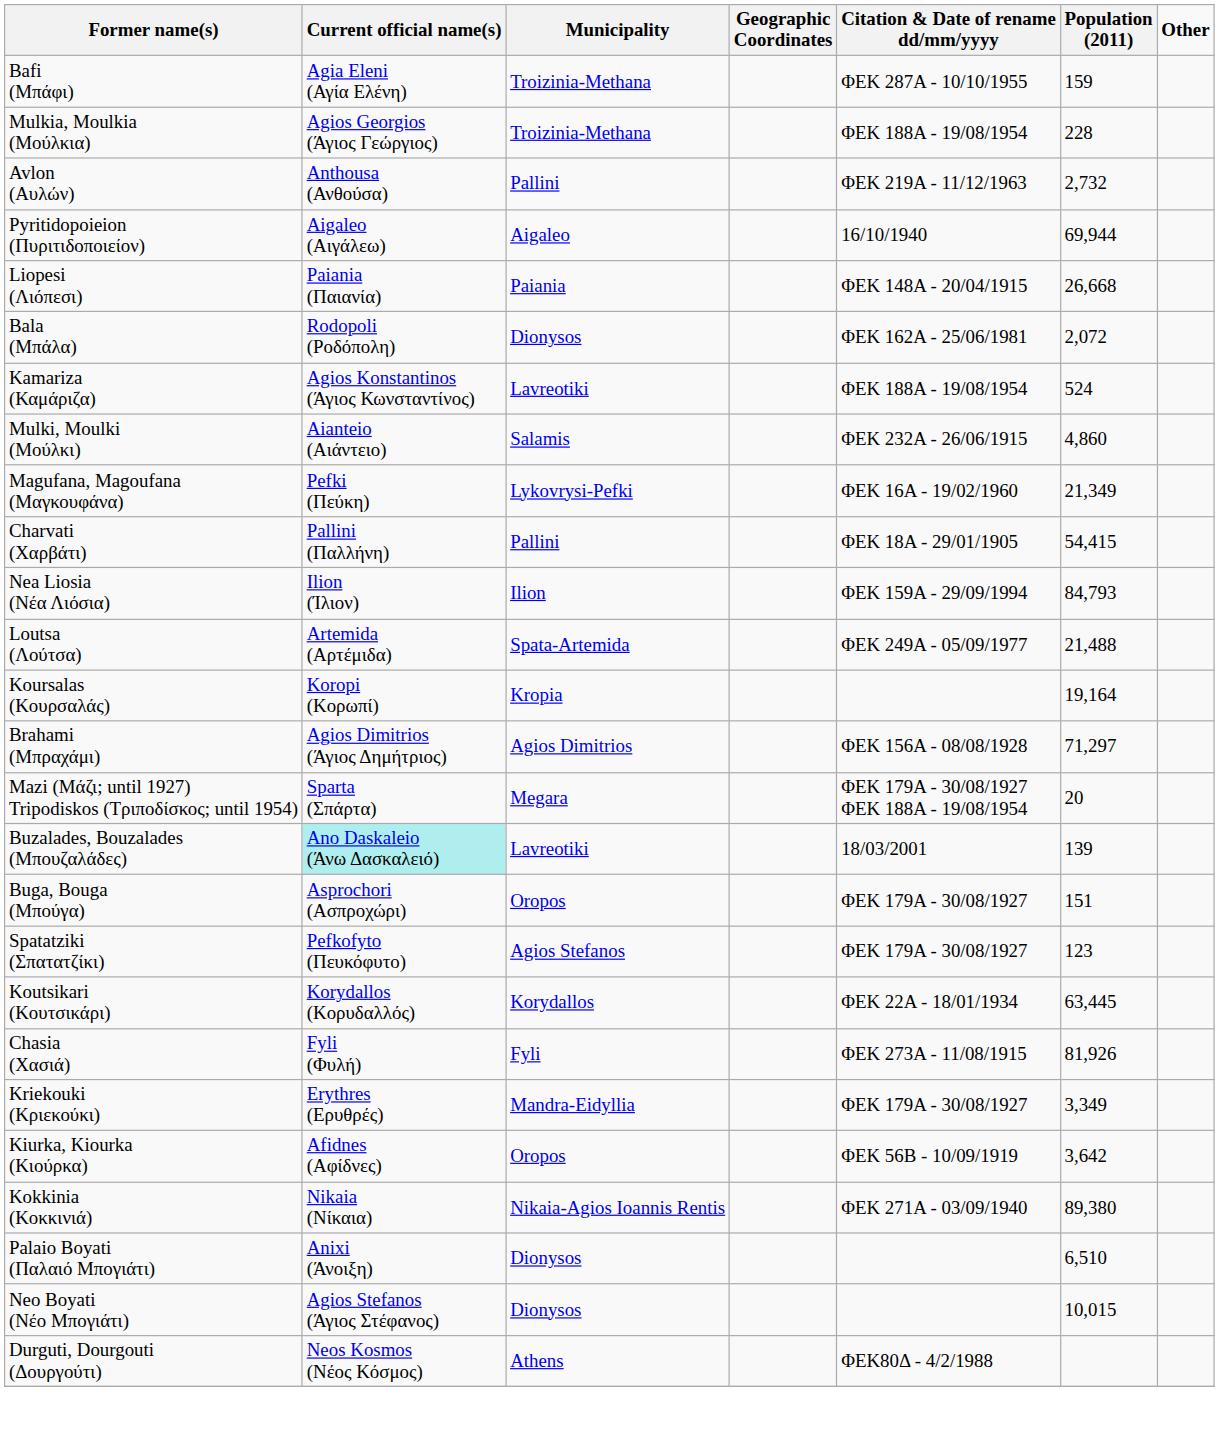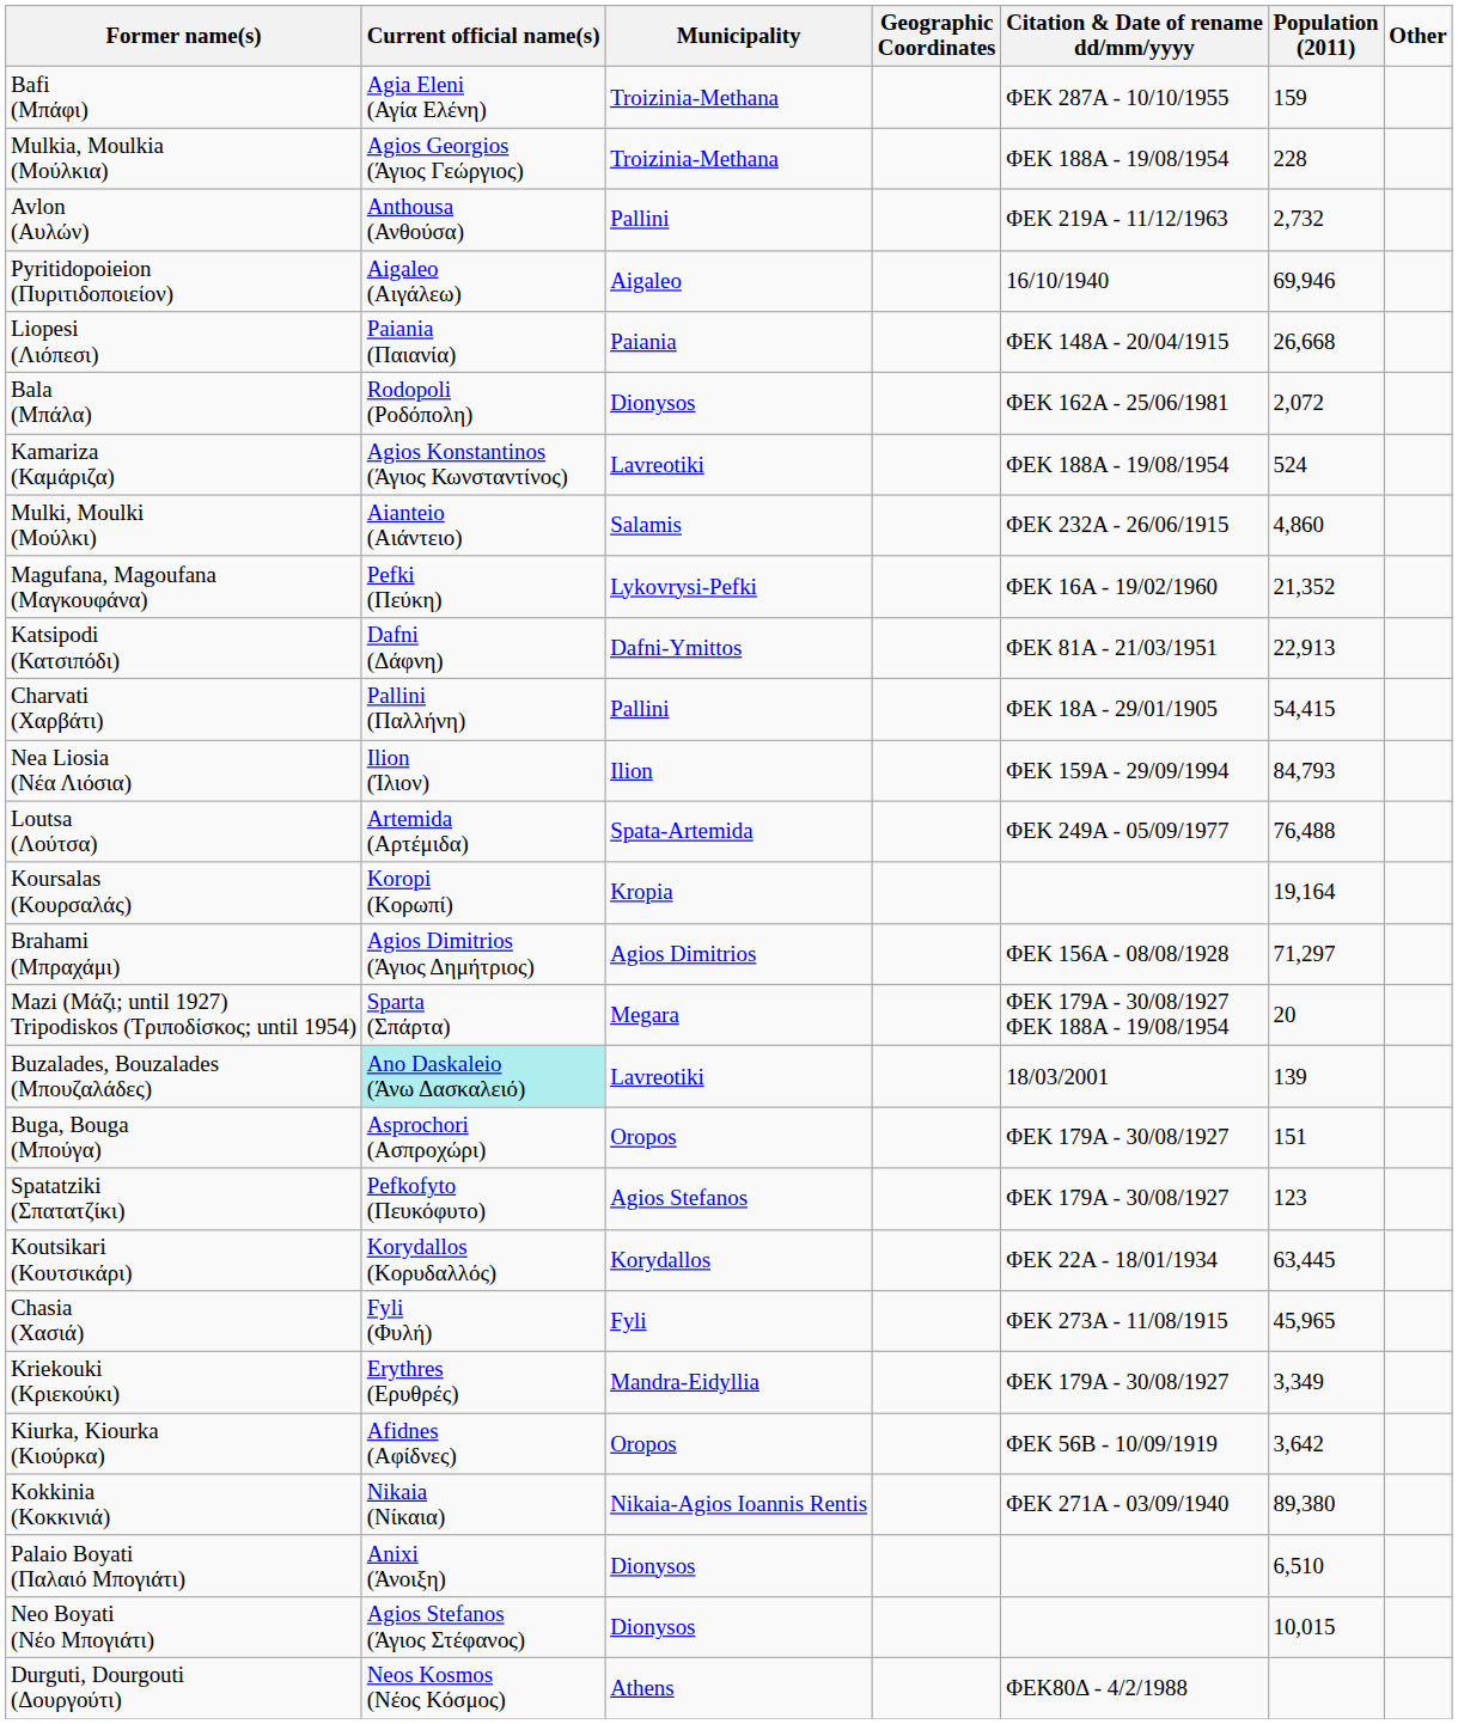Pyritidopoieion (Πυριτιδοποιείον) | Population (2011): 69,944 -> 69,946
Magufana, Magoufana (Μαγκουφάνα) | Population (2011): 21,349 -> 21,352
+ row: Katsipodi (Κατσιπόδι) | Dafni (Δάφνη) | Dafni-Ymittos | ΦΕΚ 81Α - 21/03/1951 | 22,913
Loutsa (Λούτσα) | Population (2011): 21,488 -> 76,488
Chasia (Χασιά) | Population (2011): 81,926 -> 45,965
